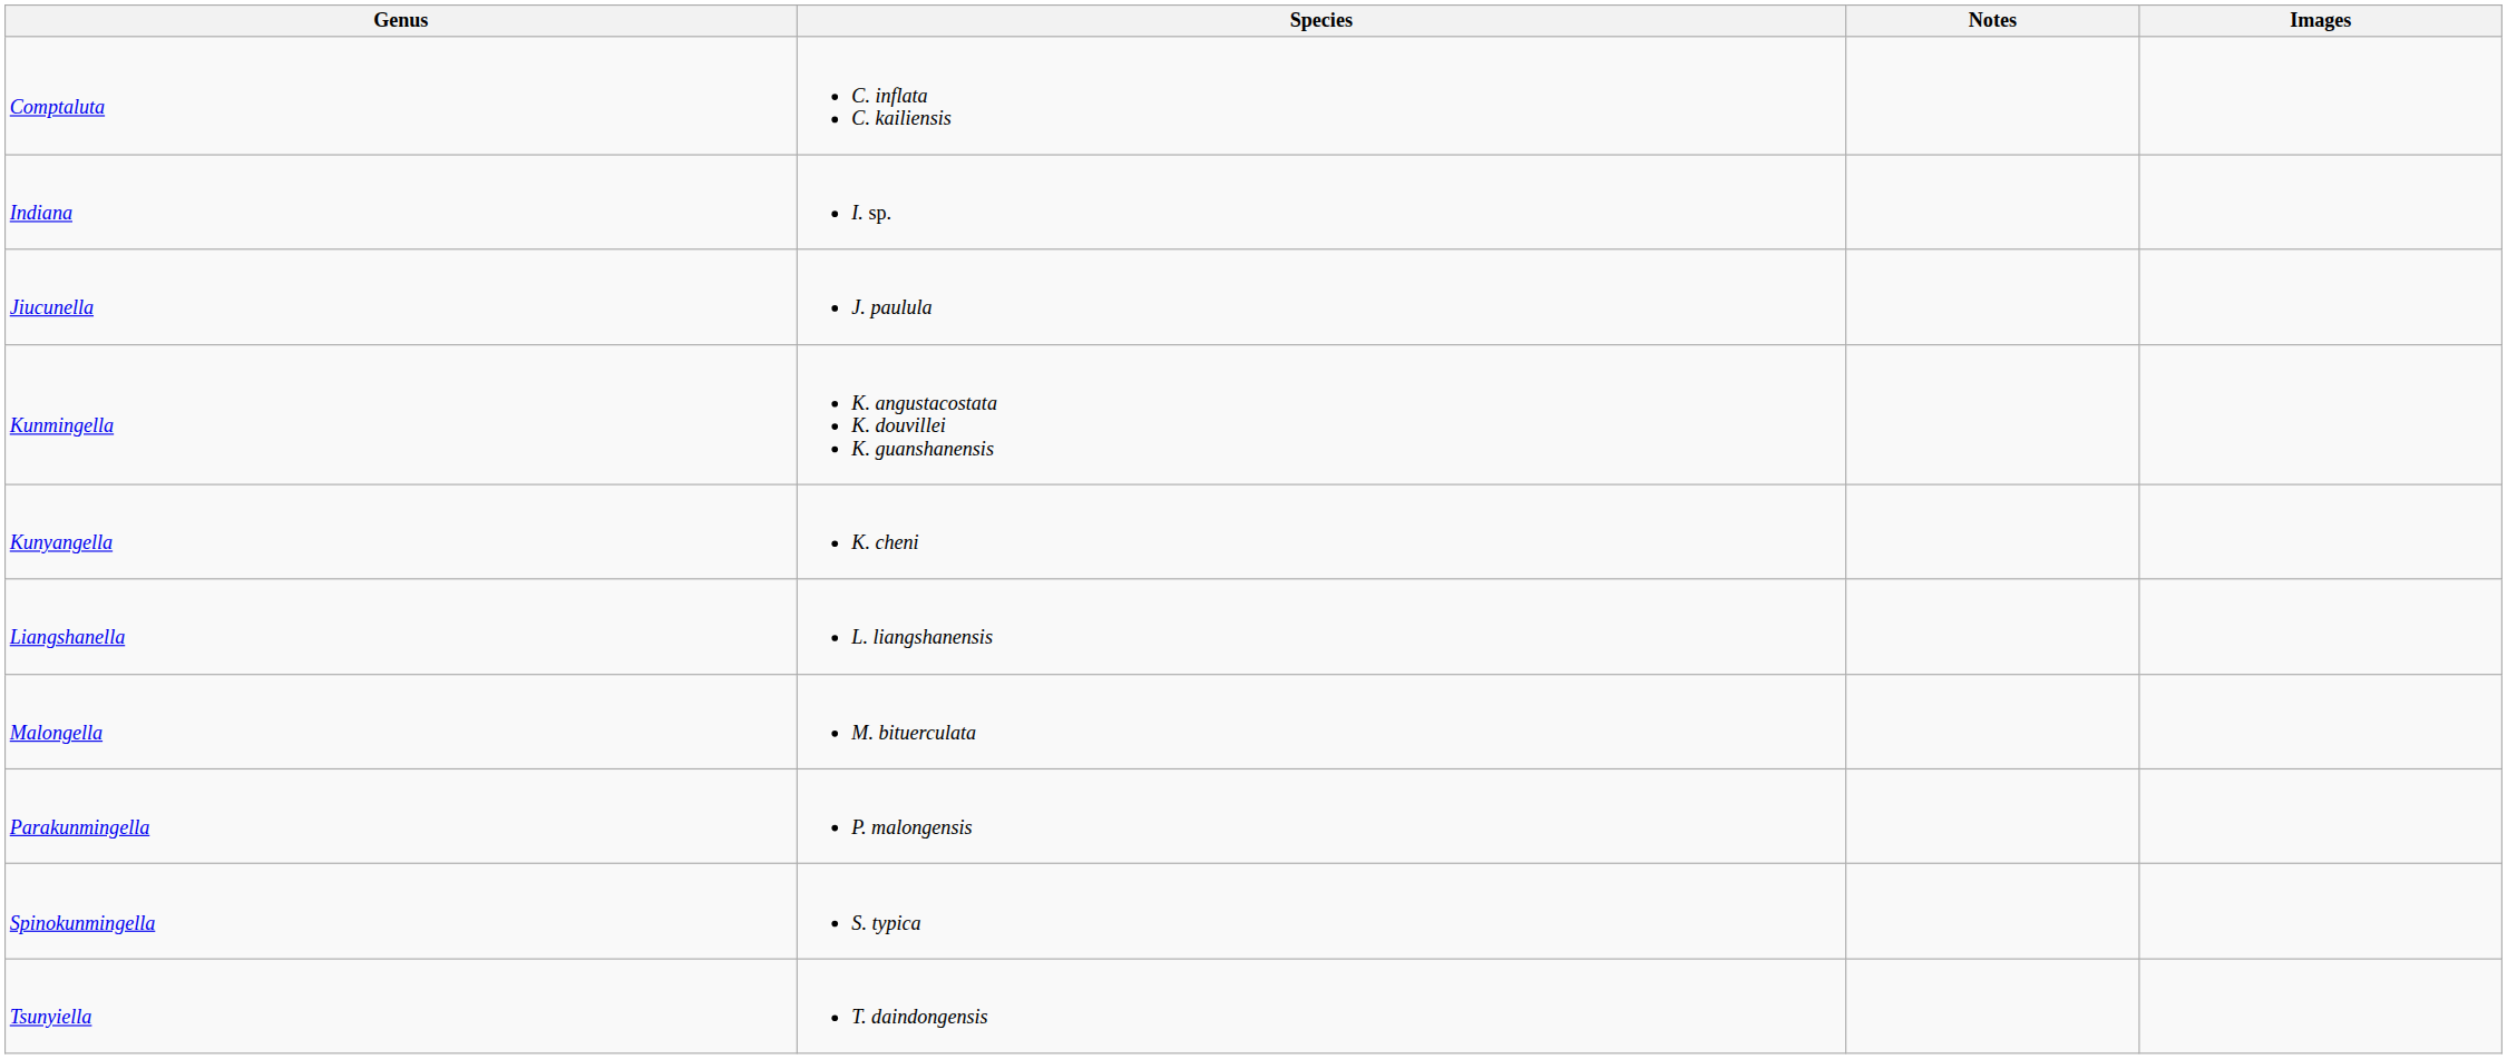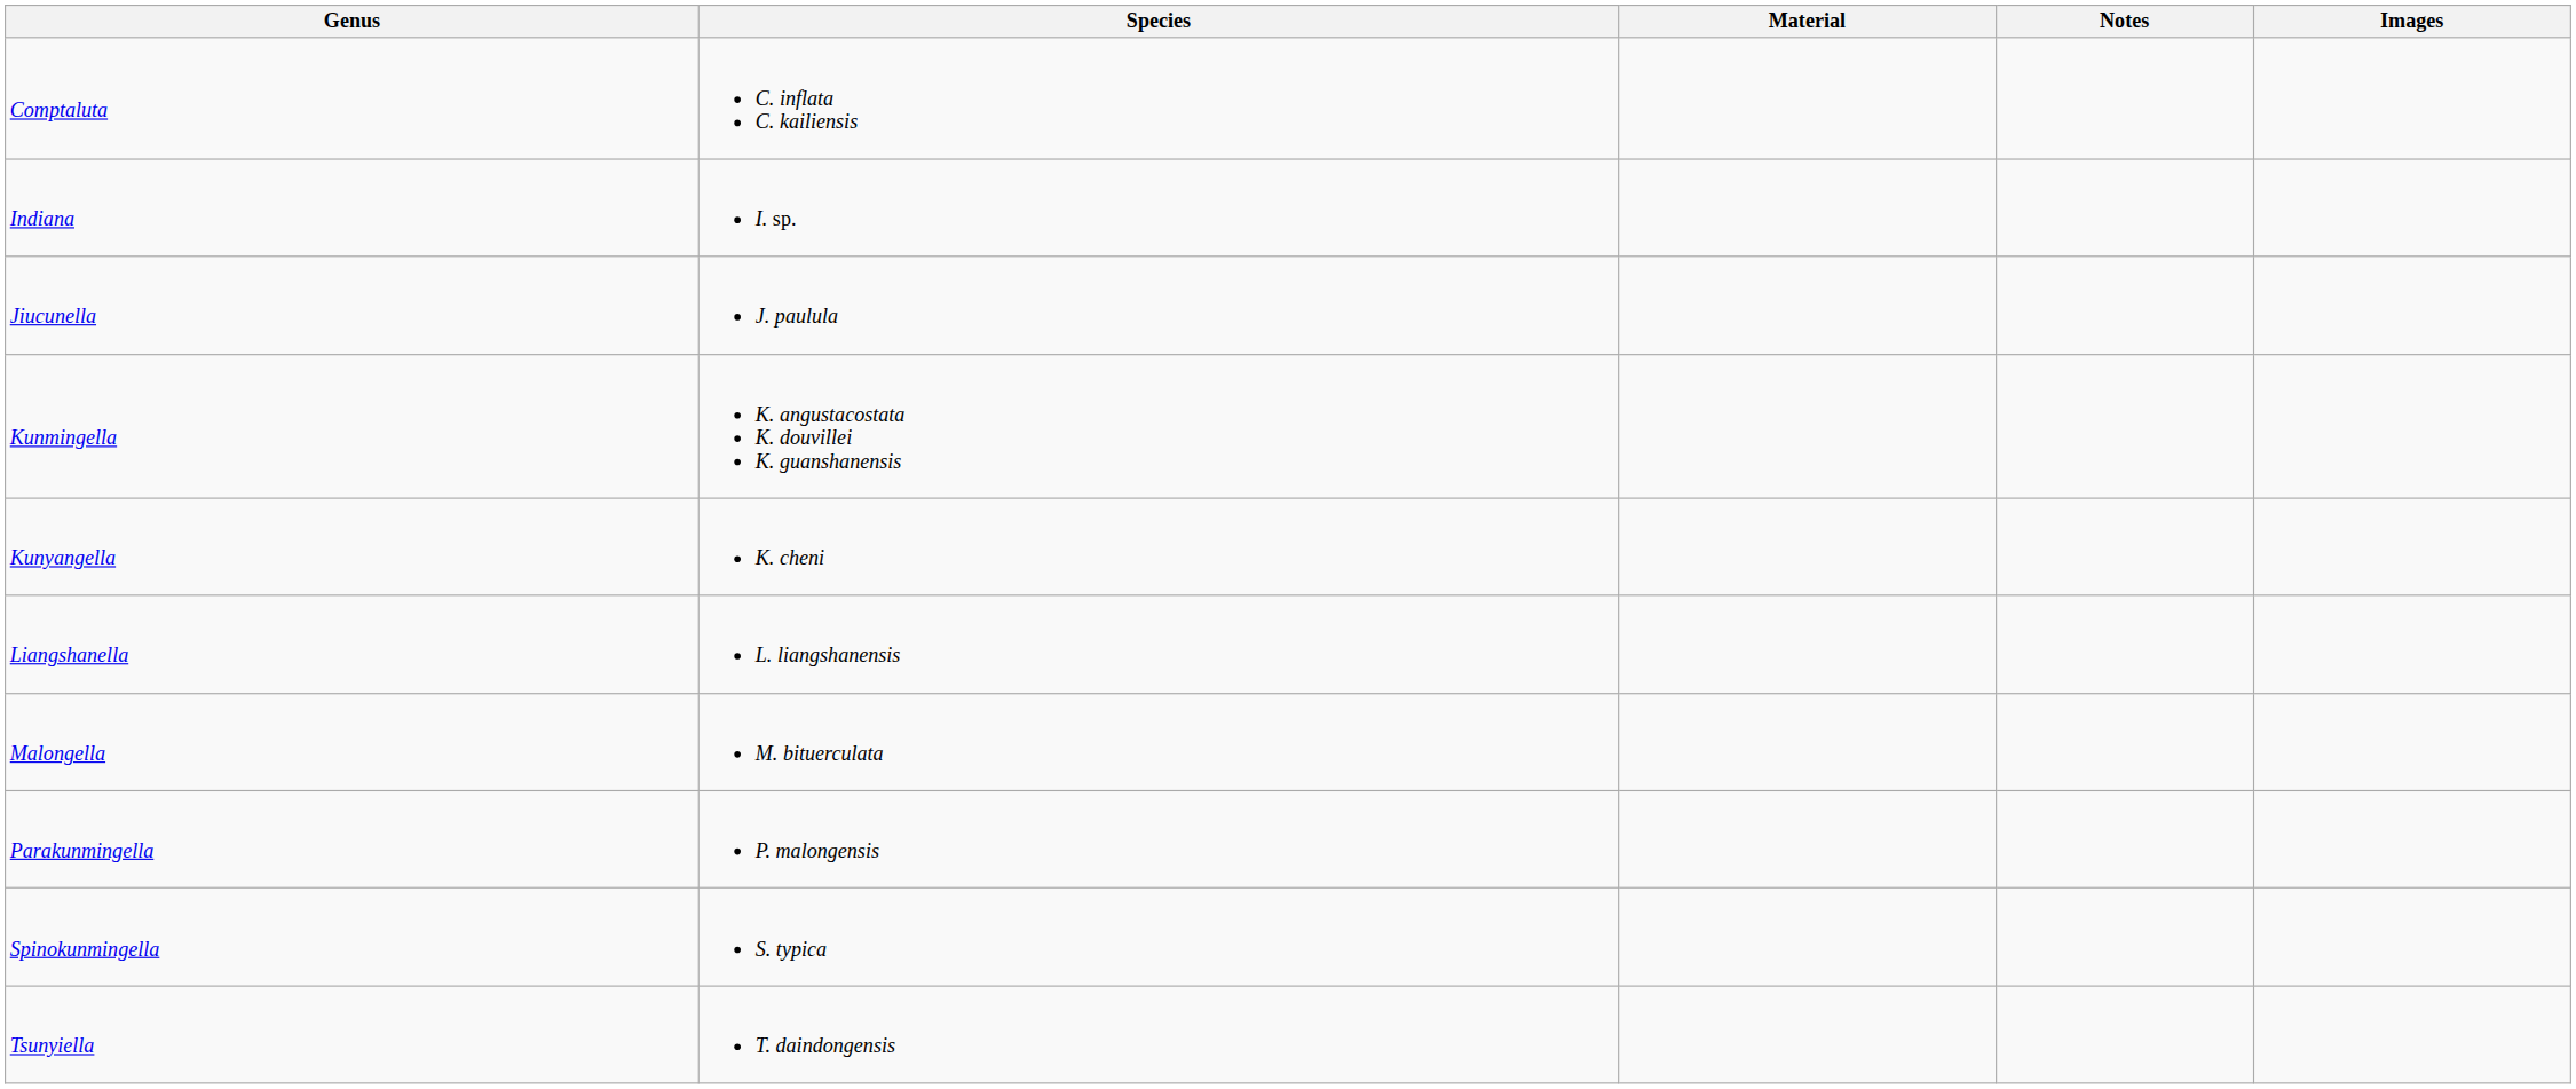+ column: Material
